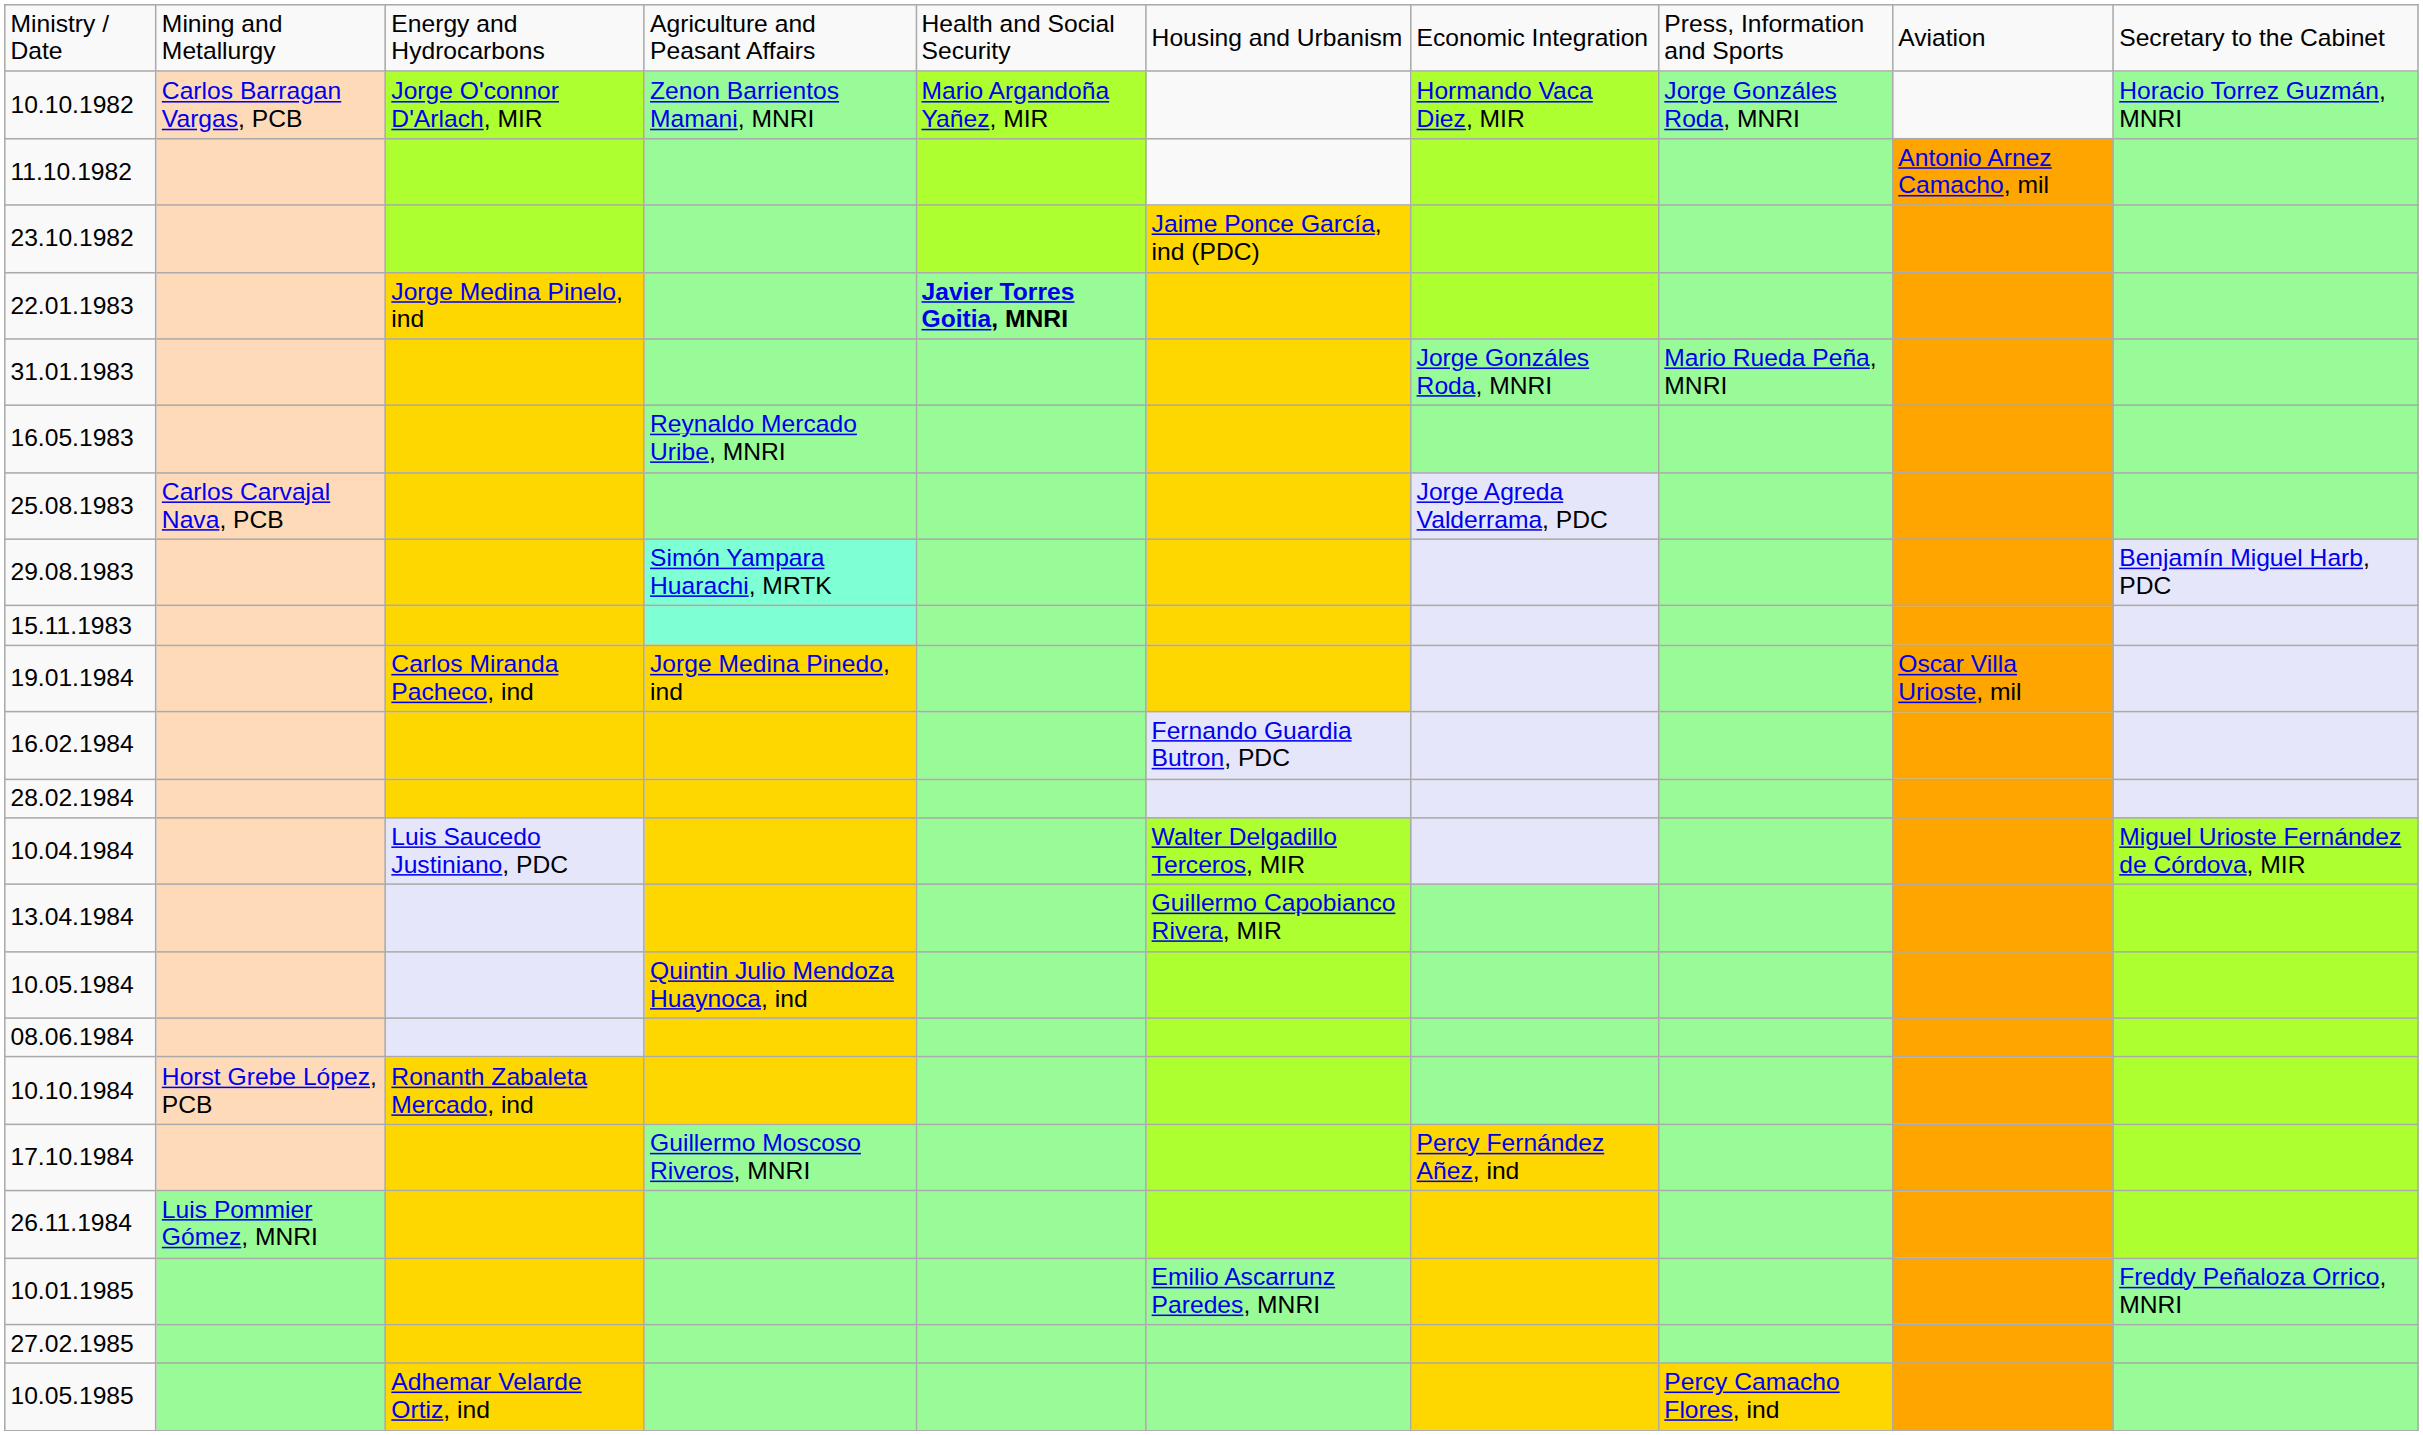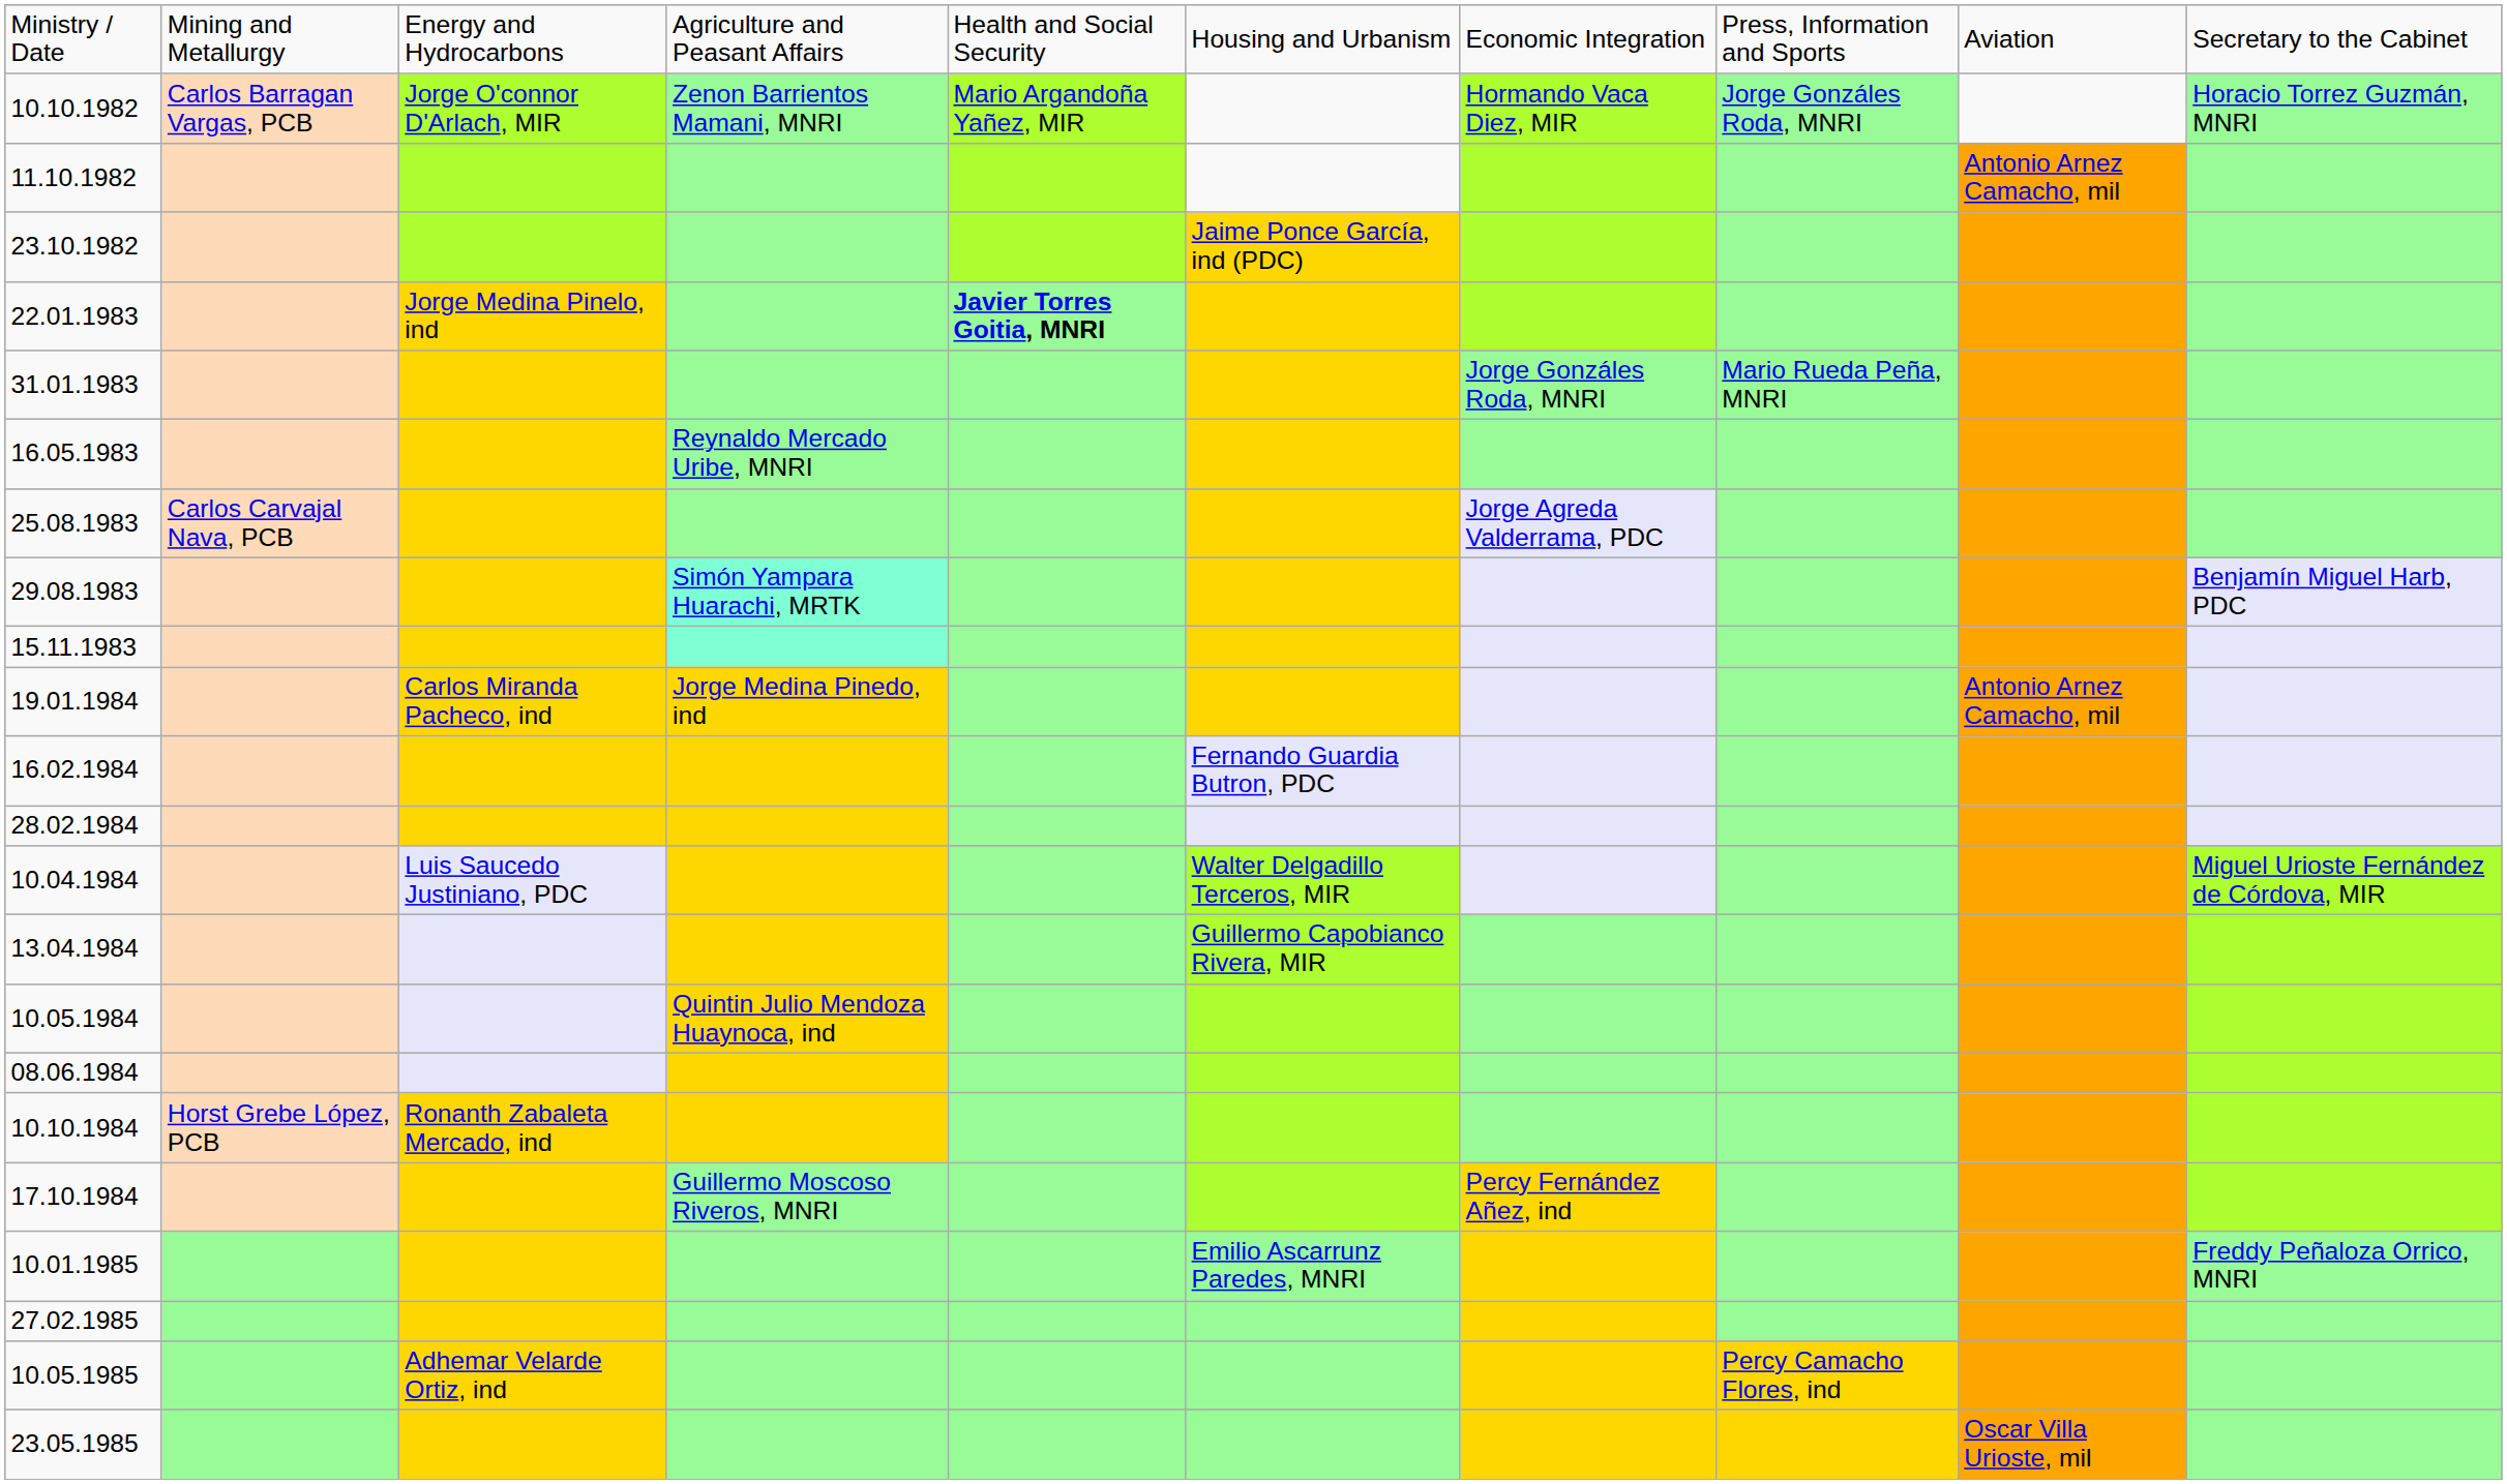19.01.1984 | column 9: Oscar Villa Urioste, mil -> Antonio Arnez Camacho, mil
- row: 26.11.1984 | Luis Pommier Gómez, MNRI
+ row: 23.05.1985 | Oscar Villa Urioste, mil
